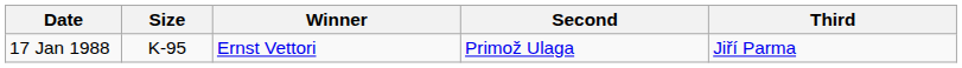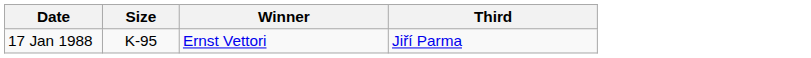- column: Second | Primož Ulaga
